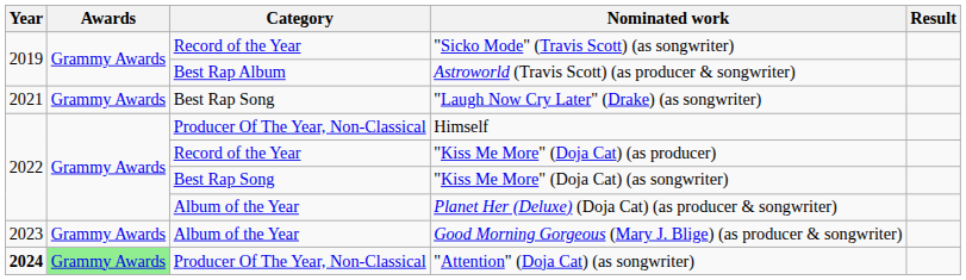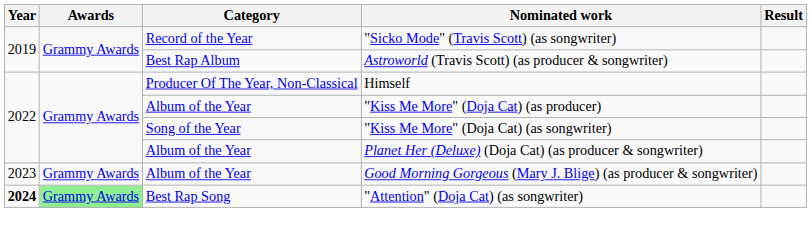- row: 2021 | Grammy Awards | Best Rap Song | "Laugh Now Cry Later" (Drake) (as songwriter)
"Kiss Me More" (Doja Cat) (as producer) | Category: Record of the Year -> Album of the Year
"Kiss Me More" (Doja Cat) (as songwriter) | Category: Best Rap Song -> Song of the Year
"Attention" (Doja Cat) (as songwriter) | Category: Producer Of The Year, Non-Classical -> Best Rap Song
